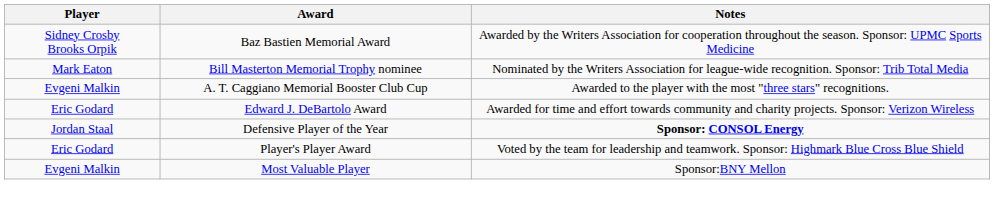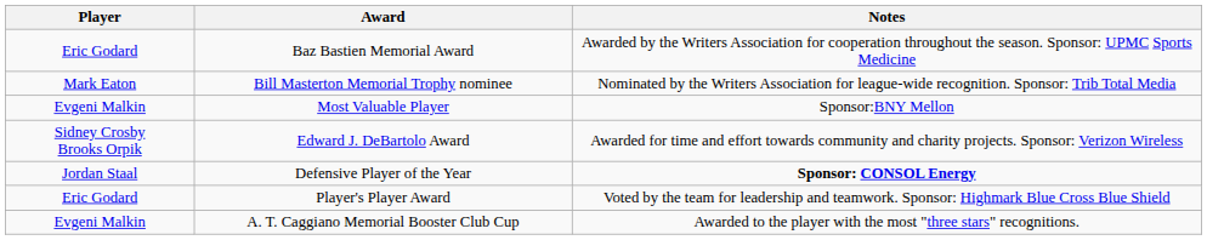Baz Bastien Memorial Award | Player: Sidney Crosby Brooks Orpik -> Eric Godard
rows swapped: A. T. Caggiano Memorial Booster Club Cup <-> Most Valuable Player
Edward J. DeBartolo Award | Player: Eric Godard -> Sidney Crosby Brooks Orpik
